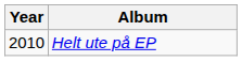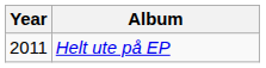Helt ute på EP | Year: 2010 -> 2011
